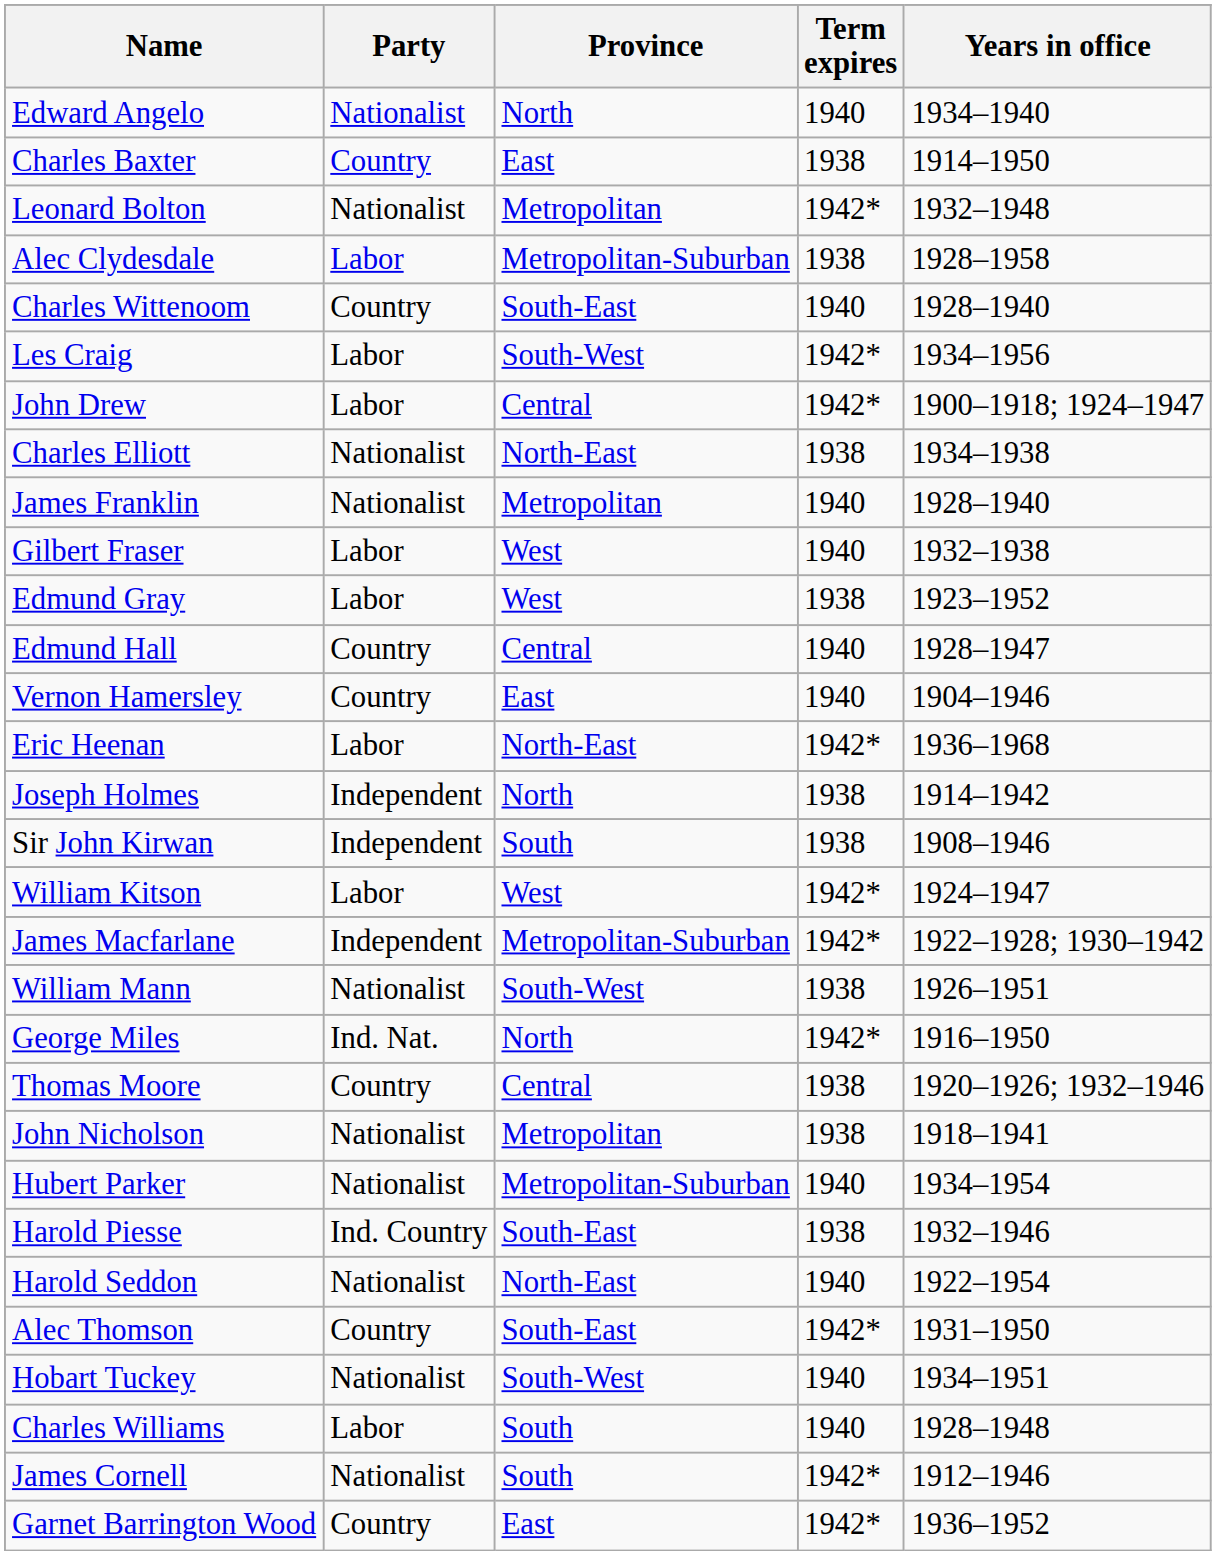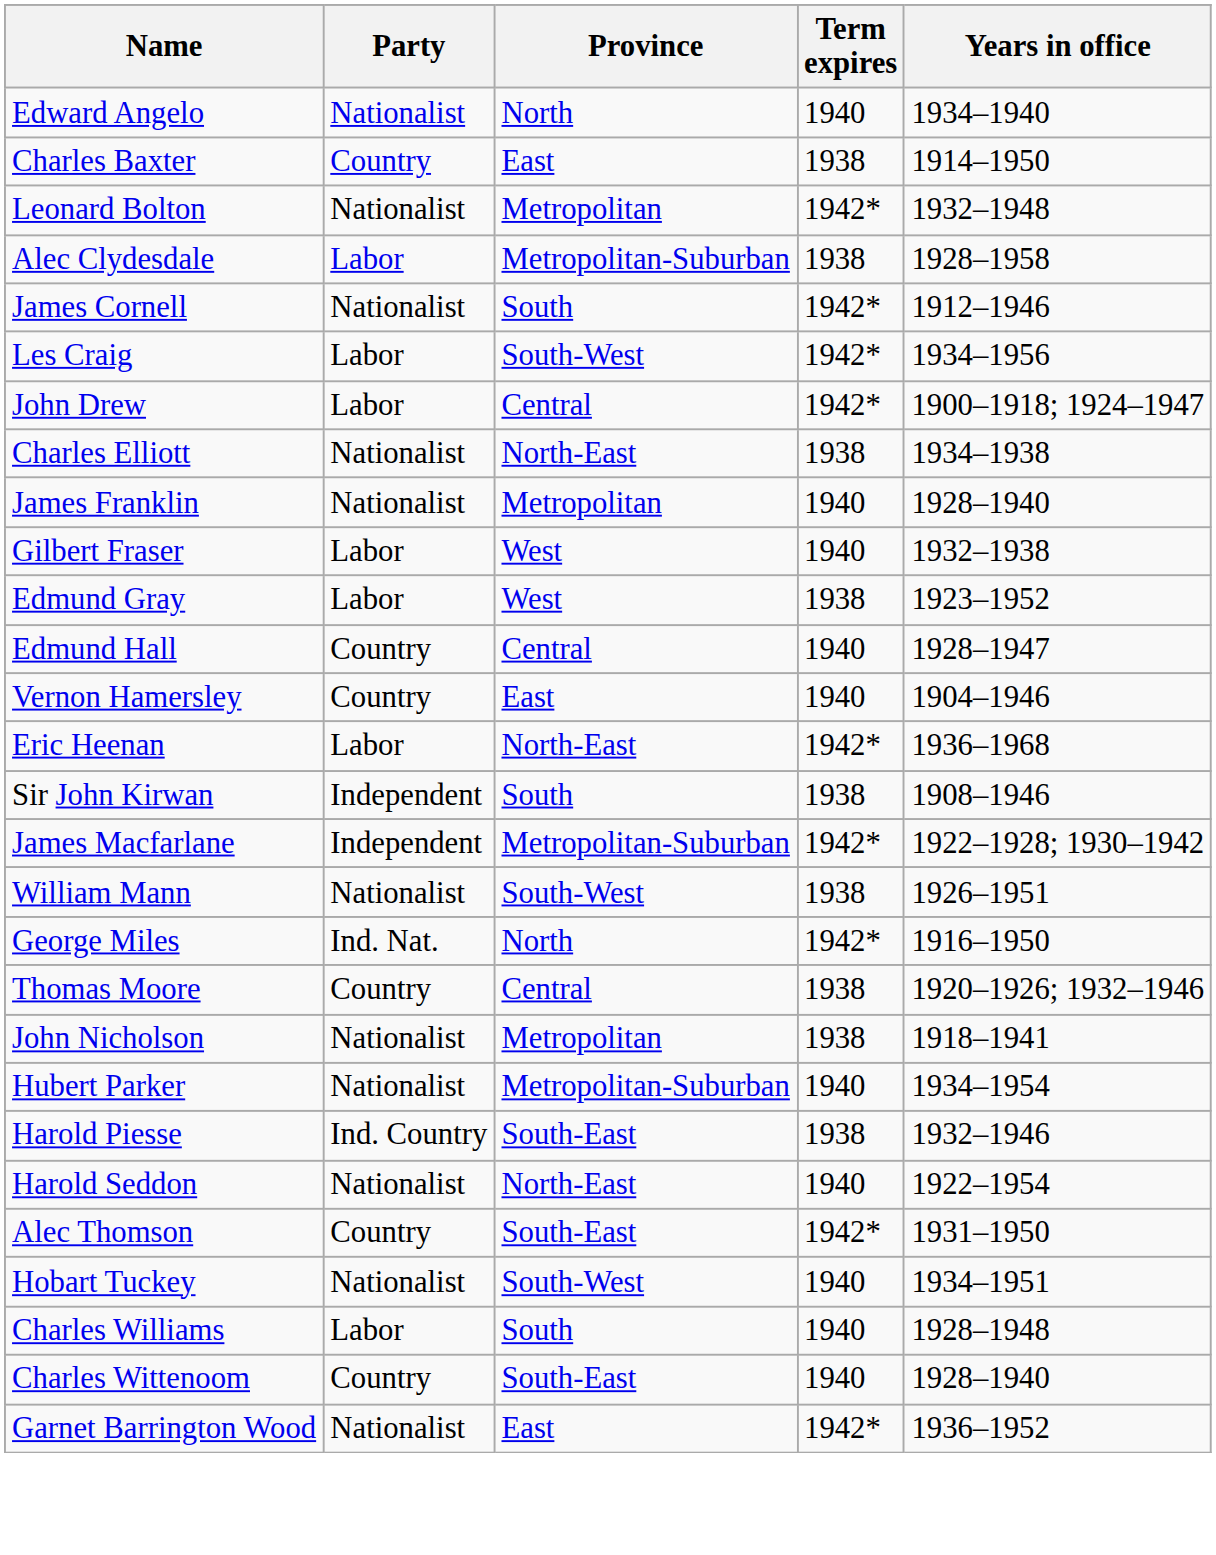rows swapped: James Cornell <-> Charles Wittenoom
- row: Joseph Holmes | Independent | North | 1938 | 1914–1942
- row: William Kitson | Labor | West | 1942* | 1924–1947
Garnet Barrington Wood | Party: Country -> Nationalist
